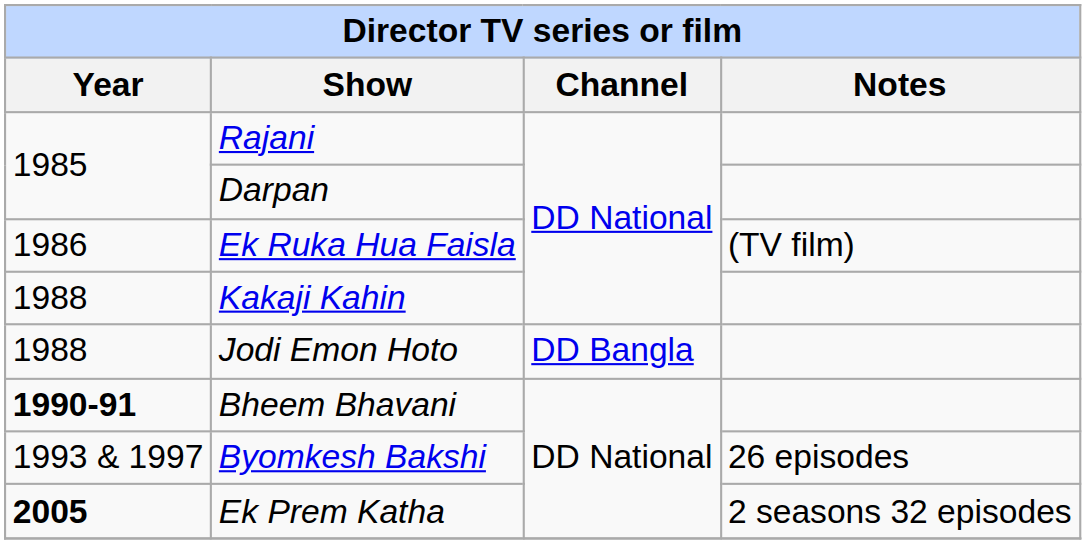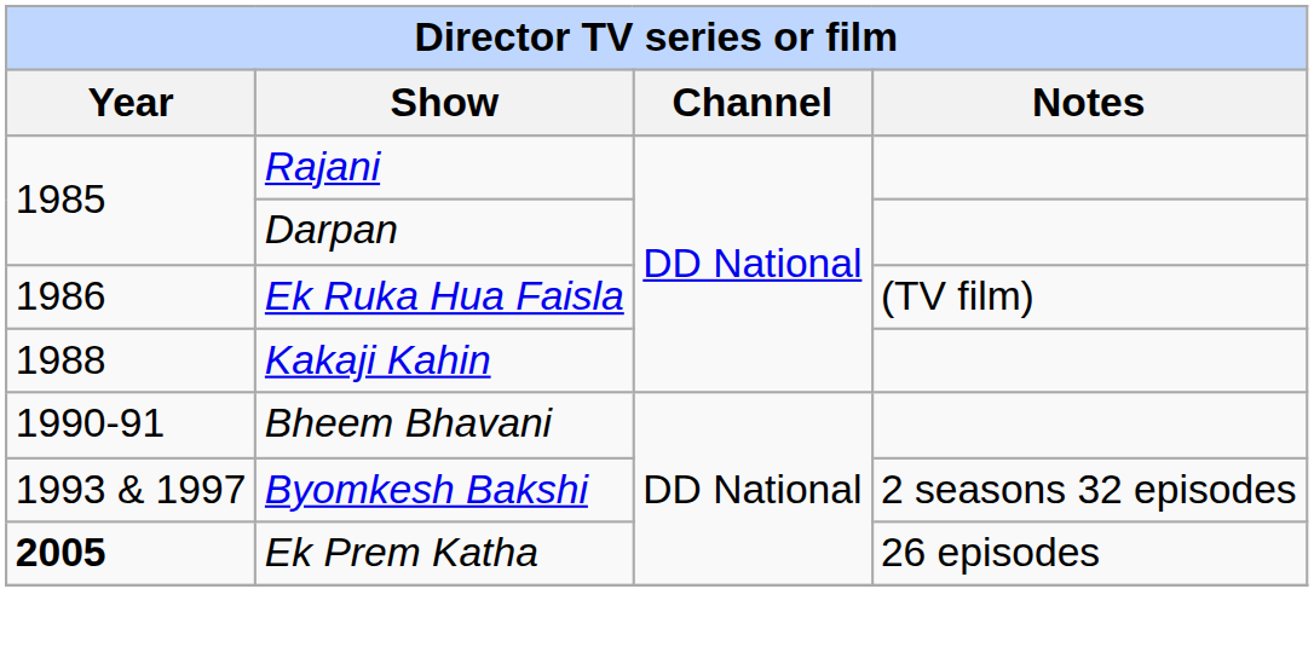- row: 1988 | Jodi Emon Hoto | DD Bangla
Bheem Bhavani | Year: bold -> normal
Byomkesh Bakshi | Notes: 26 episodes -> 2 seasons 32 episodes
Ek Prem Katha | Notes: 2 seasons 32 episodes -> 26 episodes
